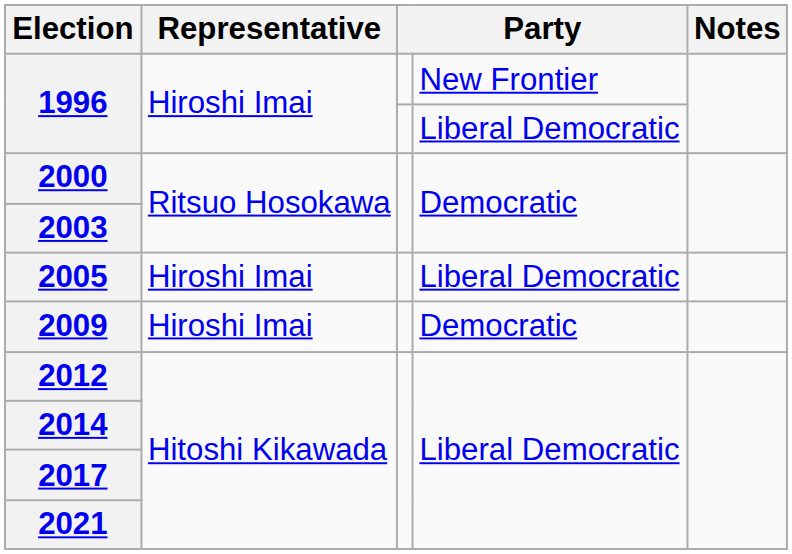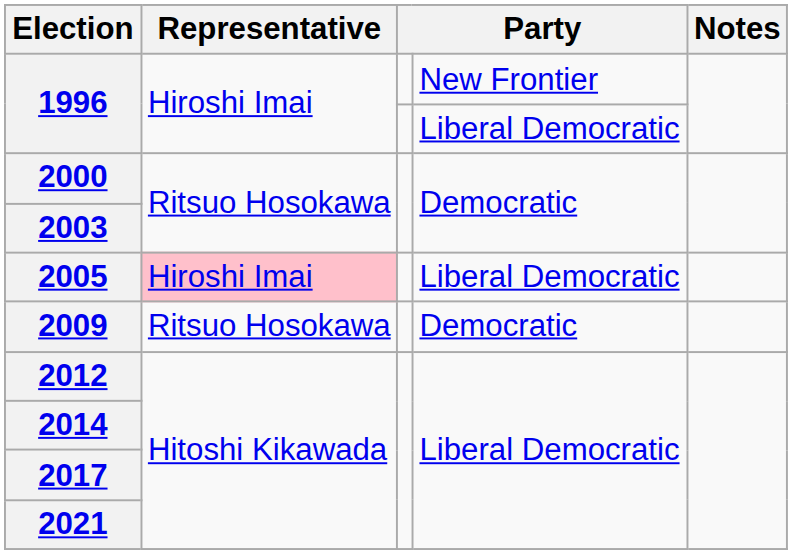2005 | Representative: no background -> pink background
2009 | Representative: Hiroshi Imai -> Ritsuo Hosokawa
